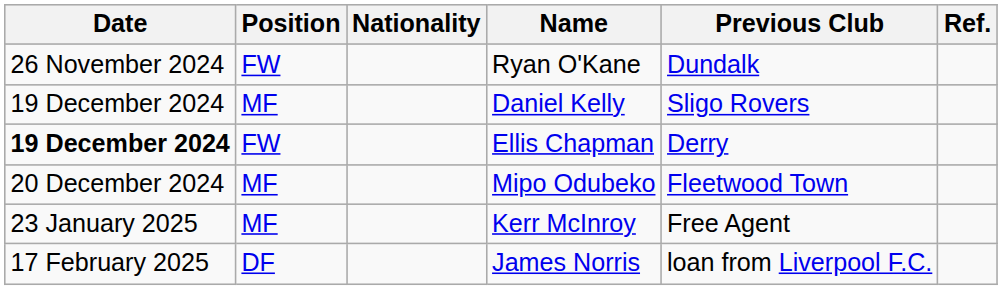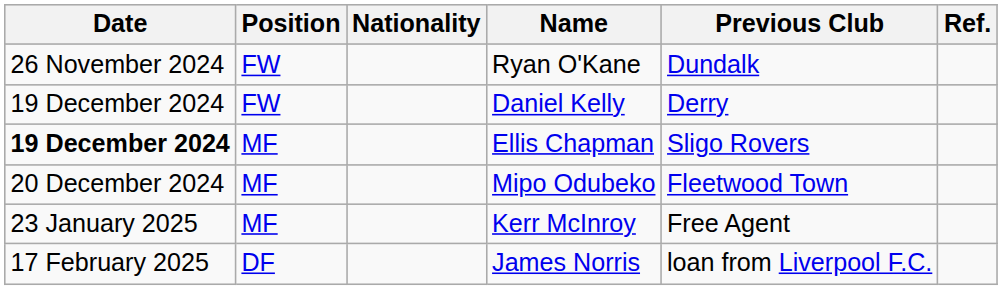Daniel Kelly | Position: MF -> FW
Daniel Kelly | Previous Club: Sligo Rovers -> Derry
Ellis Chapman | Position: FW -> MF
Ellis Chapman | Previous Club: Derry -> Sligo Rovers
